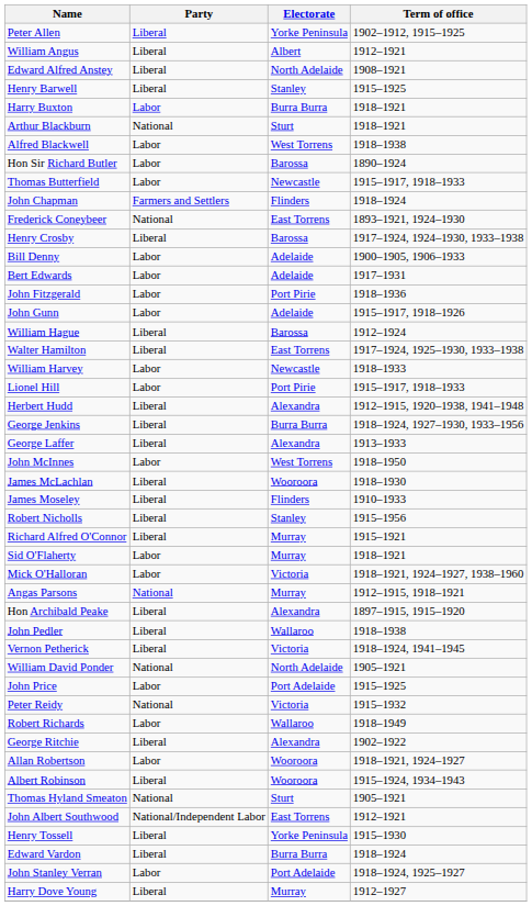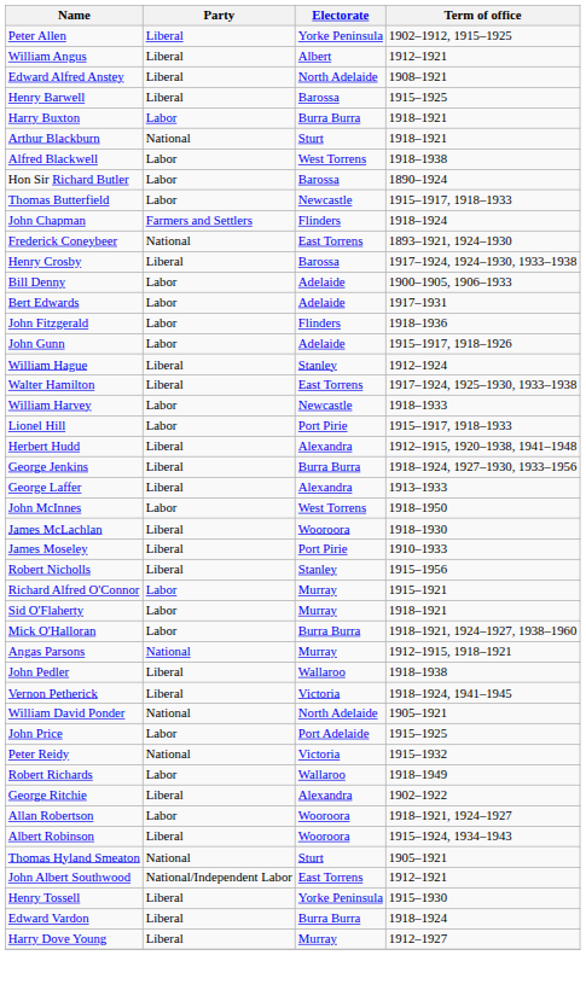Henry Barwell | Electorate: Stanley -> Barossa
John Fitzgerald | Electorate: Port Pirie -> Flinders
William Hague | Electorate: Barossa -> Stanley
James Moseley | Electorate: Flinders -> Port Pirie
Richard Alfred O'Connor | Party: Liberal -> Labor
Mick O'Halloran | Electorate: Victoria -> Burra Burra
- row: Hon Archibald Peake | Liberal | Alexandra | 1897–1915, 1915–1920
- row: John Stanley Verran | Labor | Port Adelaide | 1918–1924, 1925–1927
